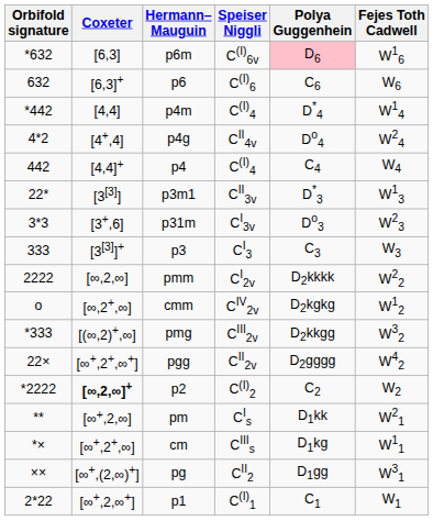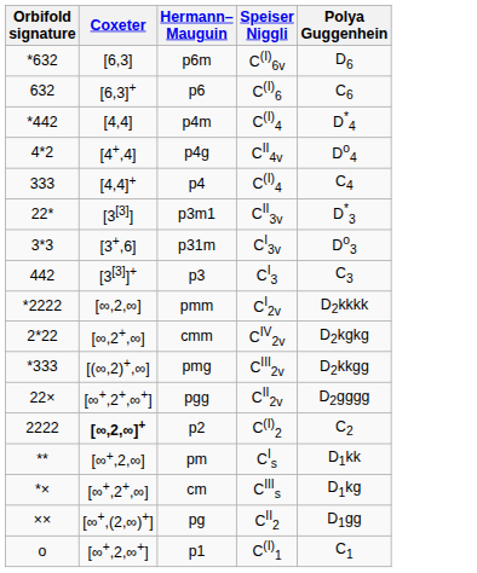- column: Fejes Toth Cadwell | W16 | W6 | W14 | W24 | W4 | W13 | W23 | W3 | W22 | W12 | W32 | W42 | W2 | W21 | W11 | W31 | W1
p6m | Polya Guggenhein: pink background -> no background
p4 | Orbifold signature: 442 -> 333
p3 | Orbifold signature: 333 -> 442
pmm | Orbifold signature: 2222 -> *2222
cmm | Orbifold signature: o -> 2*22
p2 | Orbifold signature: *2222 -> 2222
p1 | Orbifold signature: 2*22 -> o
